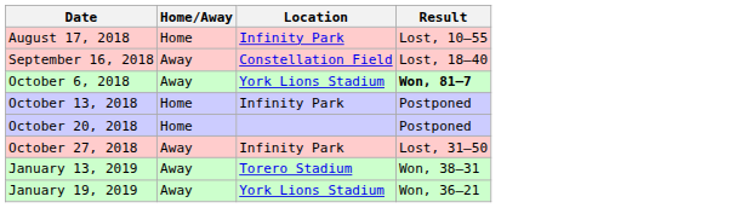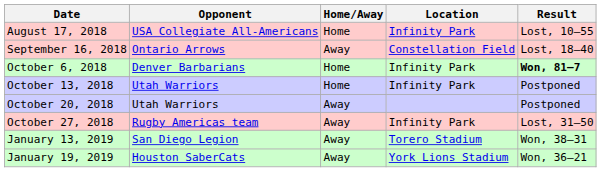+ column: Opponent | USA Collegiate All-Americans | Ontario Arrows | Denver Barbarians | Utah Warriors | Utah Warriors | Rugby Americas team | San Diego Legion | Houston SaberCats
October 6, 2018 | Home/Away: Away -> Home
October 6, 2018 | Location: York Lions Stadium -> Infinity Park
October 20, 2018 | Home/Away: Home -> Away
